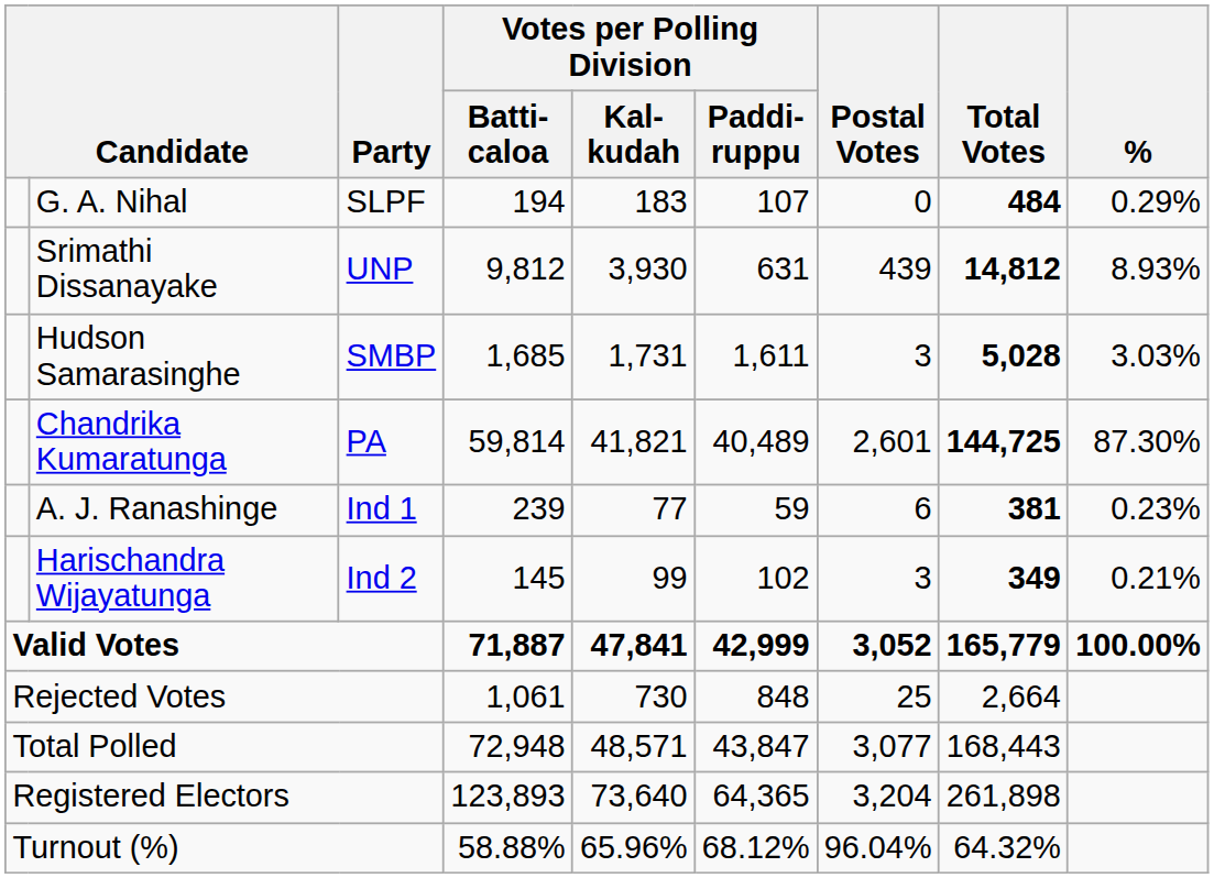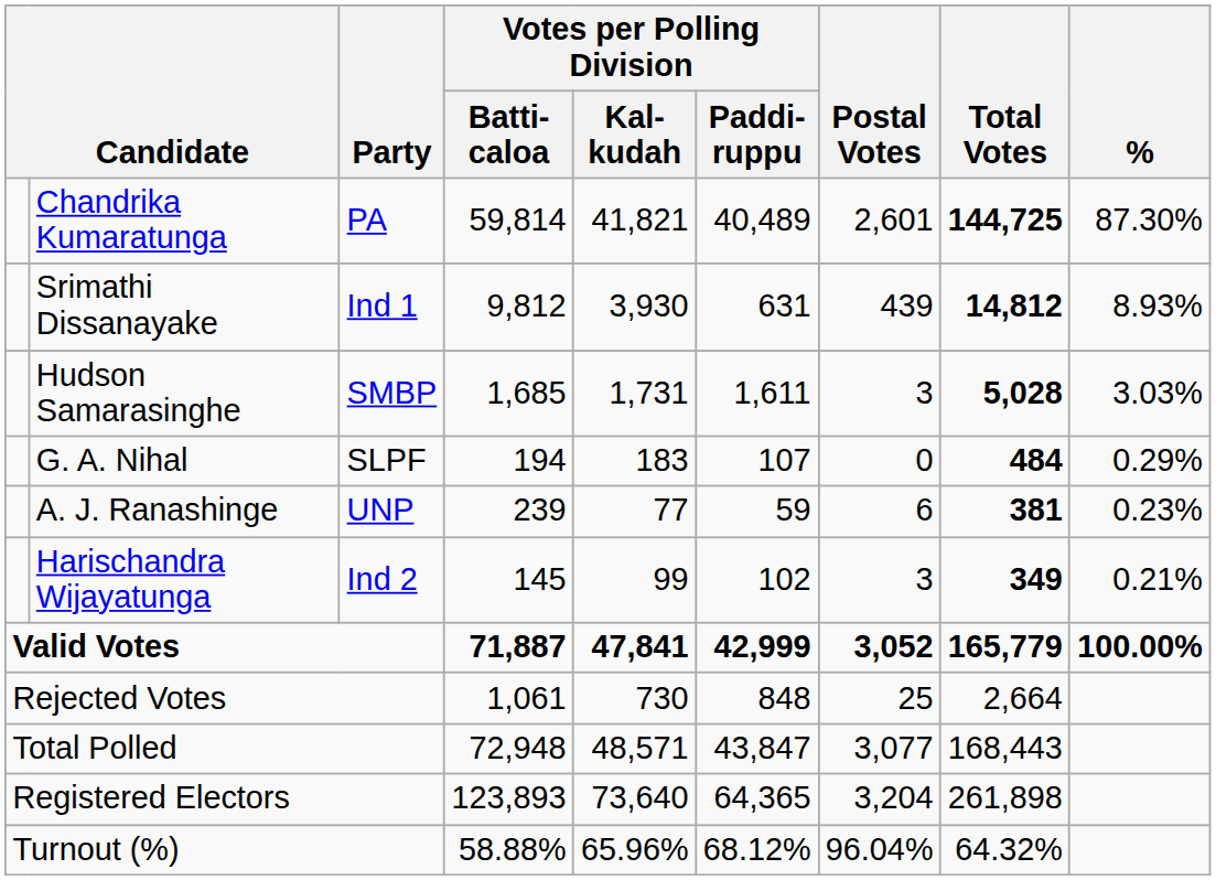rows swapped: Chandrika Kumaratunga <-> G. A. Nihal
Srimathi Dissanayake | Party: UNP -> Ind 1
A. J. Ranashinge | Party: Ind 1 -> UNP
